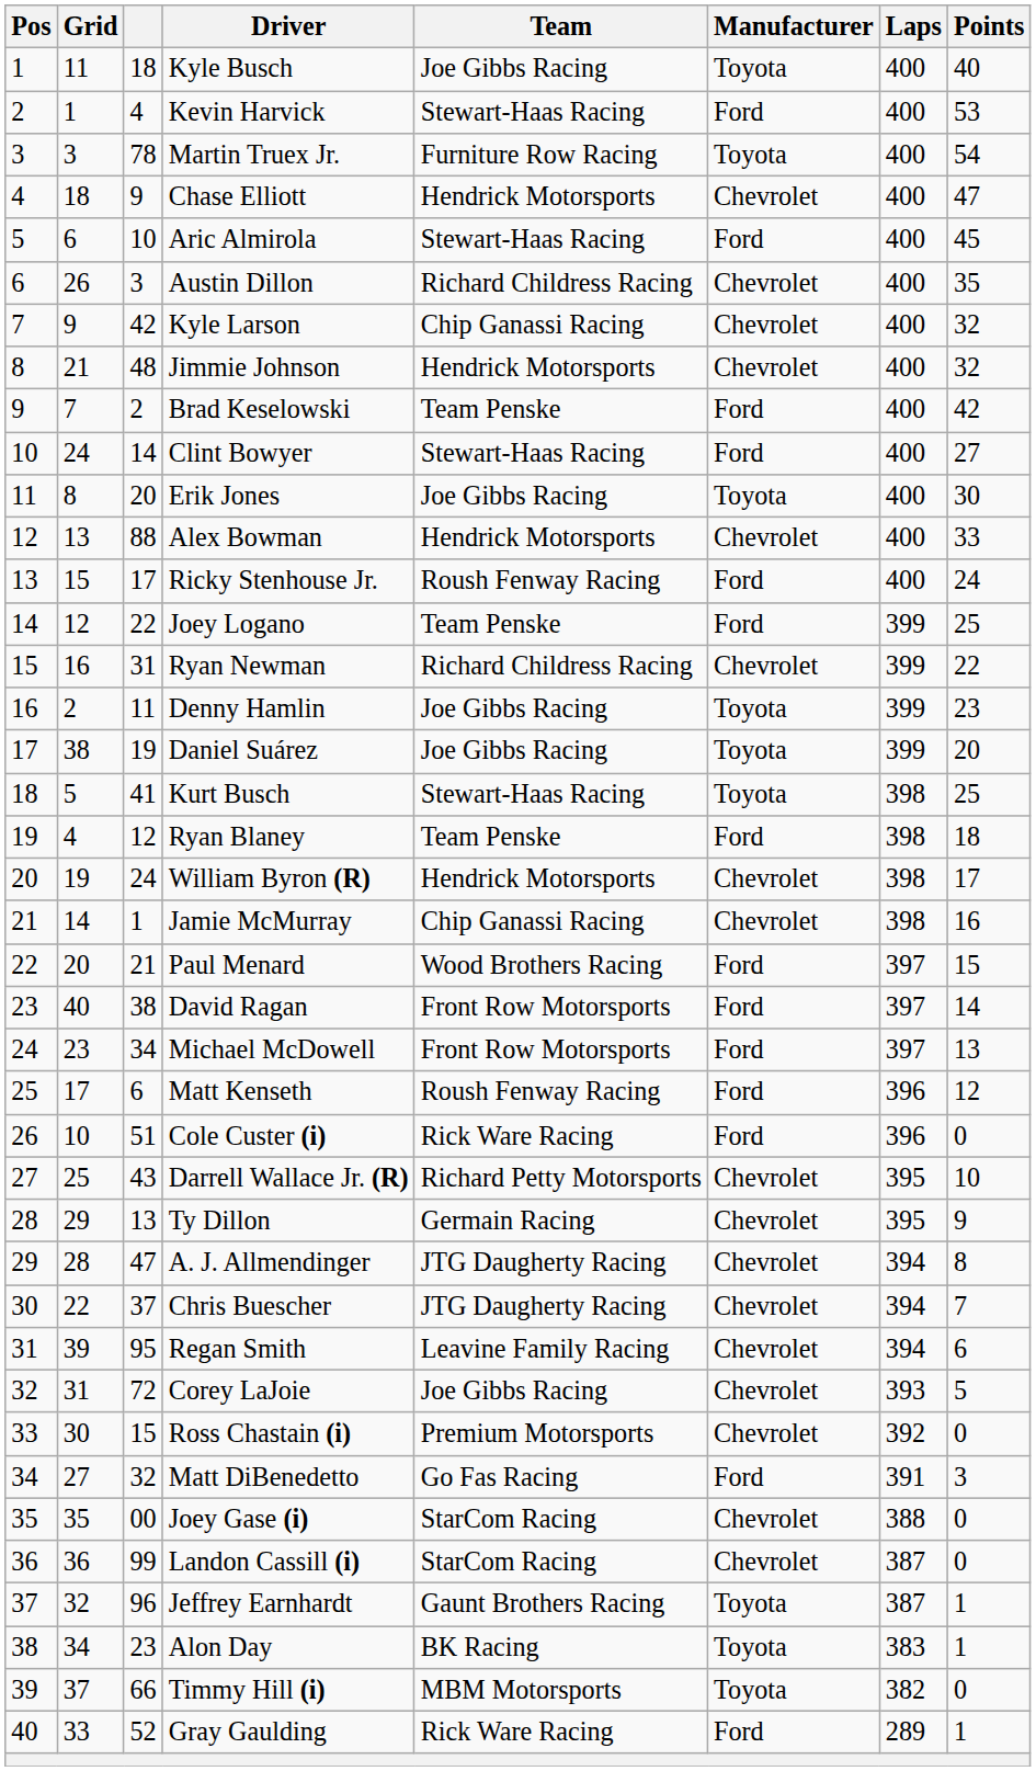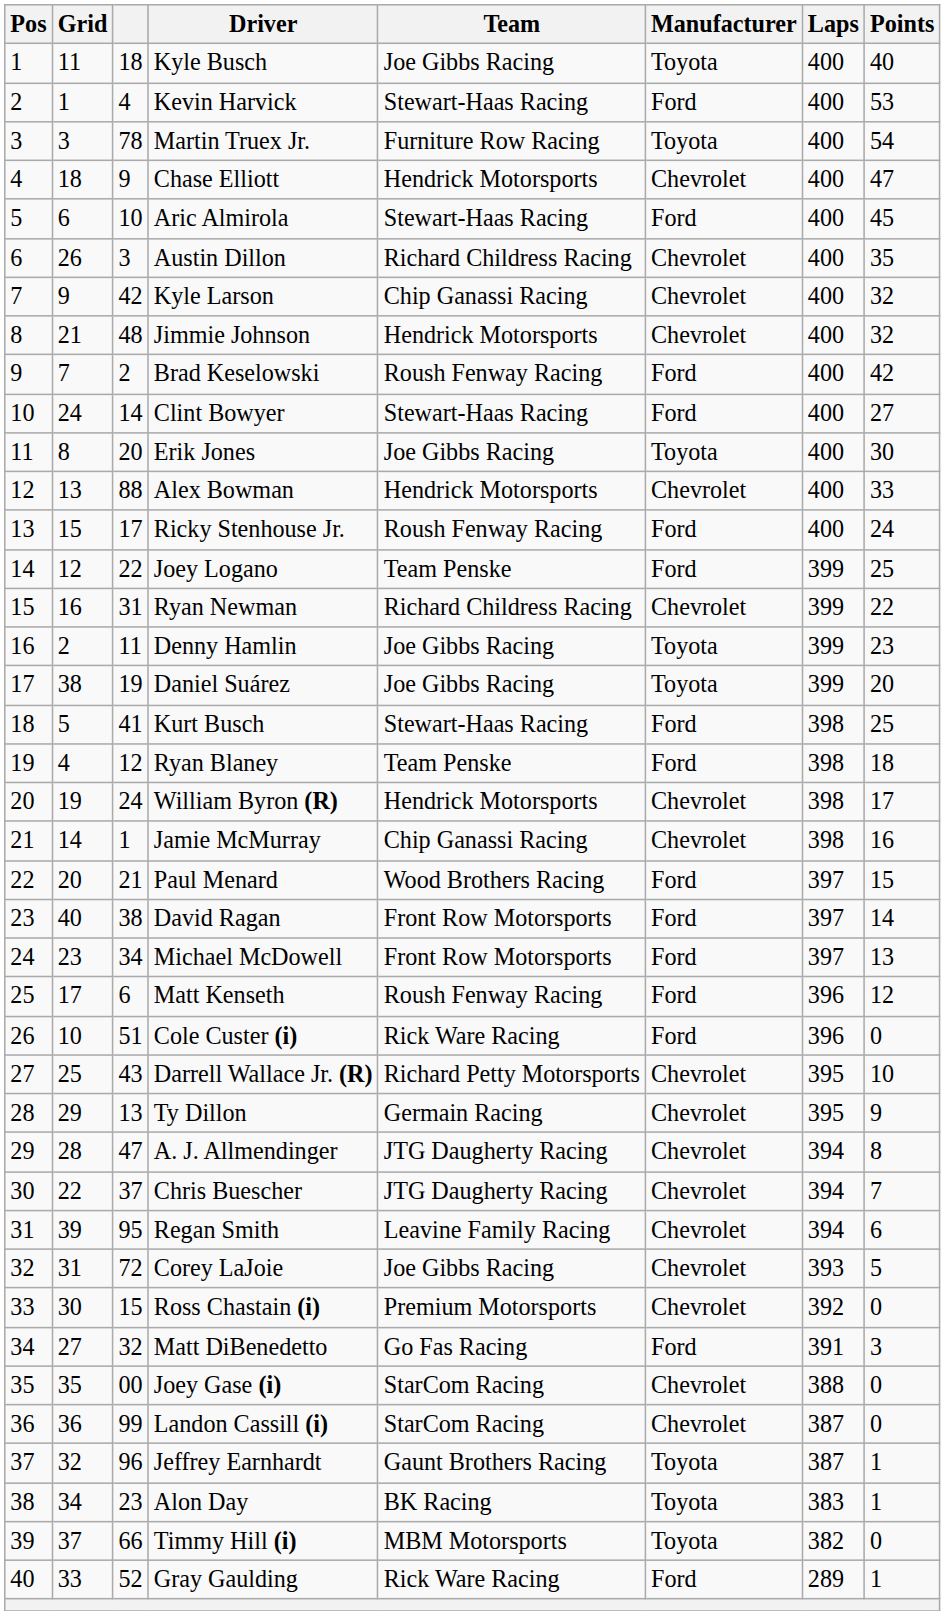Brad Keselowski | Team: Team Penske -> Roush Fenway Racing
Kurt Busch | Manufacturer: Toyota -> Ford
